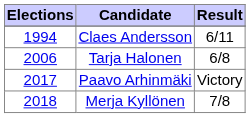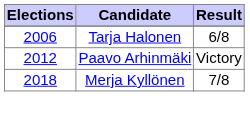- row: 1994 | Claes Andersson | 6/11
Paavo Arhinmäki | Elections: 2017 -> 2012
